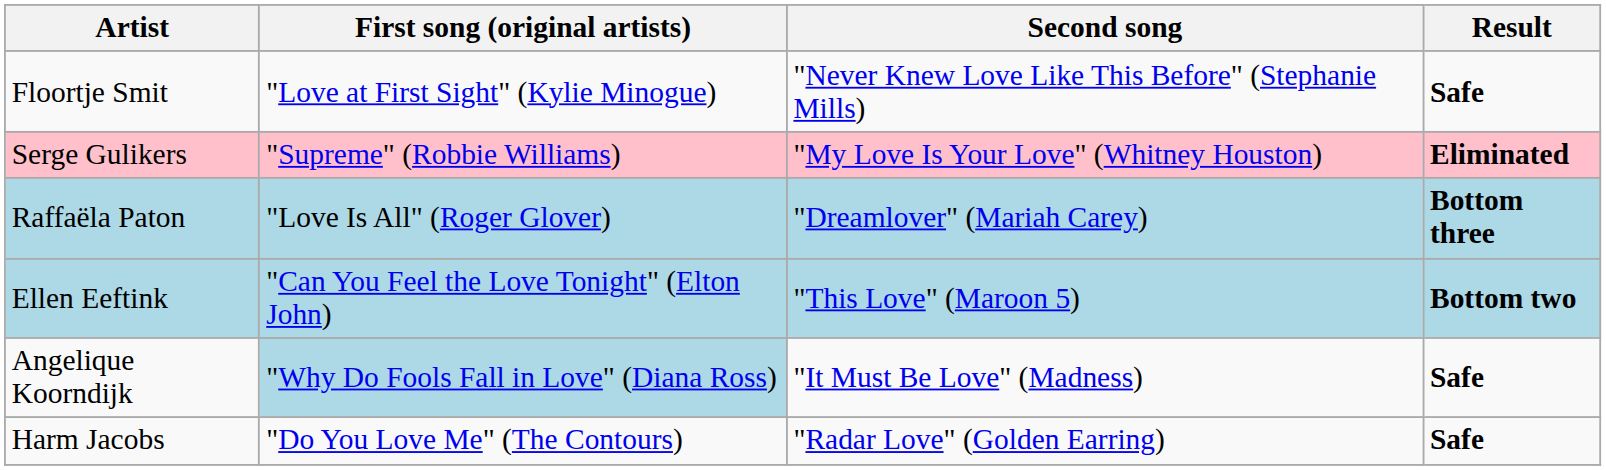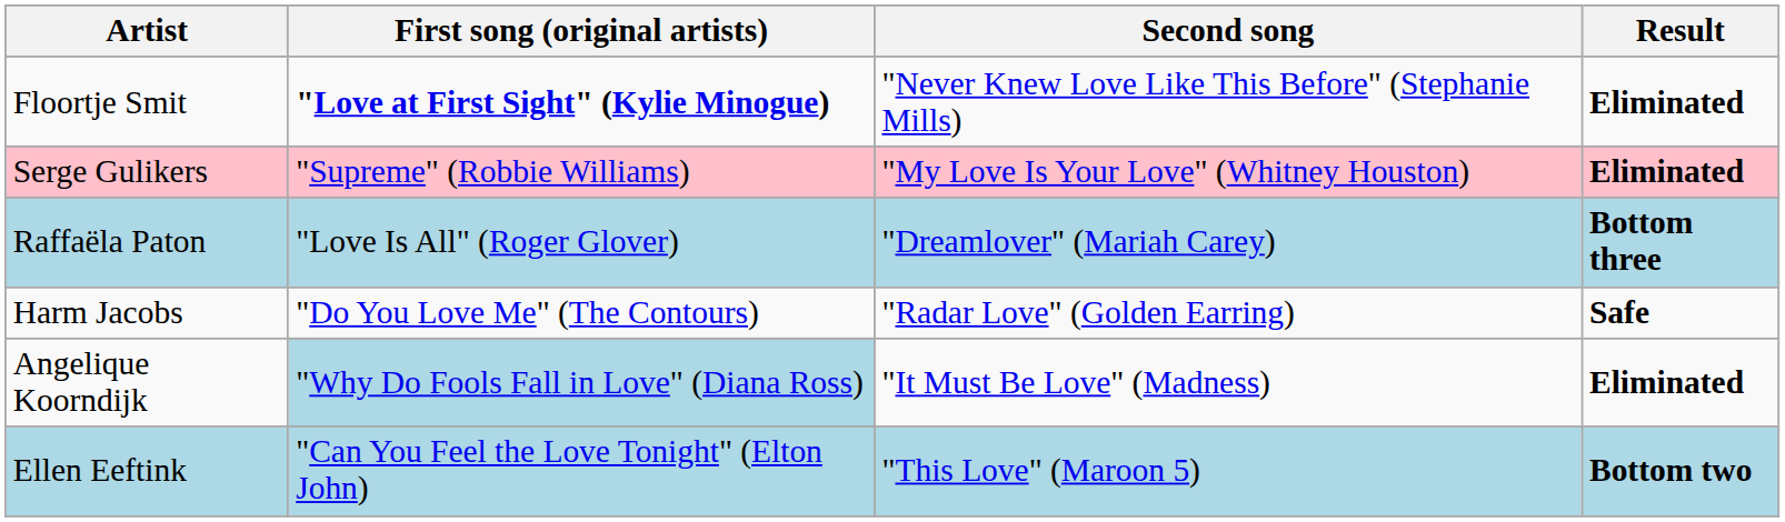Floortje Smit | First song (original artists): normal -> bold
Floortje Smit | Result: Safe -> Eliminated
rows swapped: Ellen Eeftink <-> Harm Jacobs
Angelique Koorndijk | Result: Safe -> Eliminated
